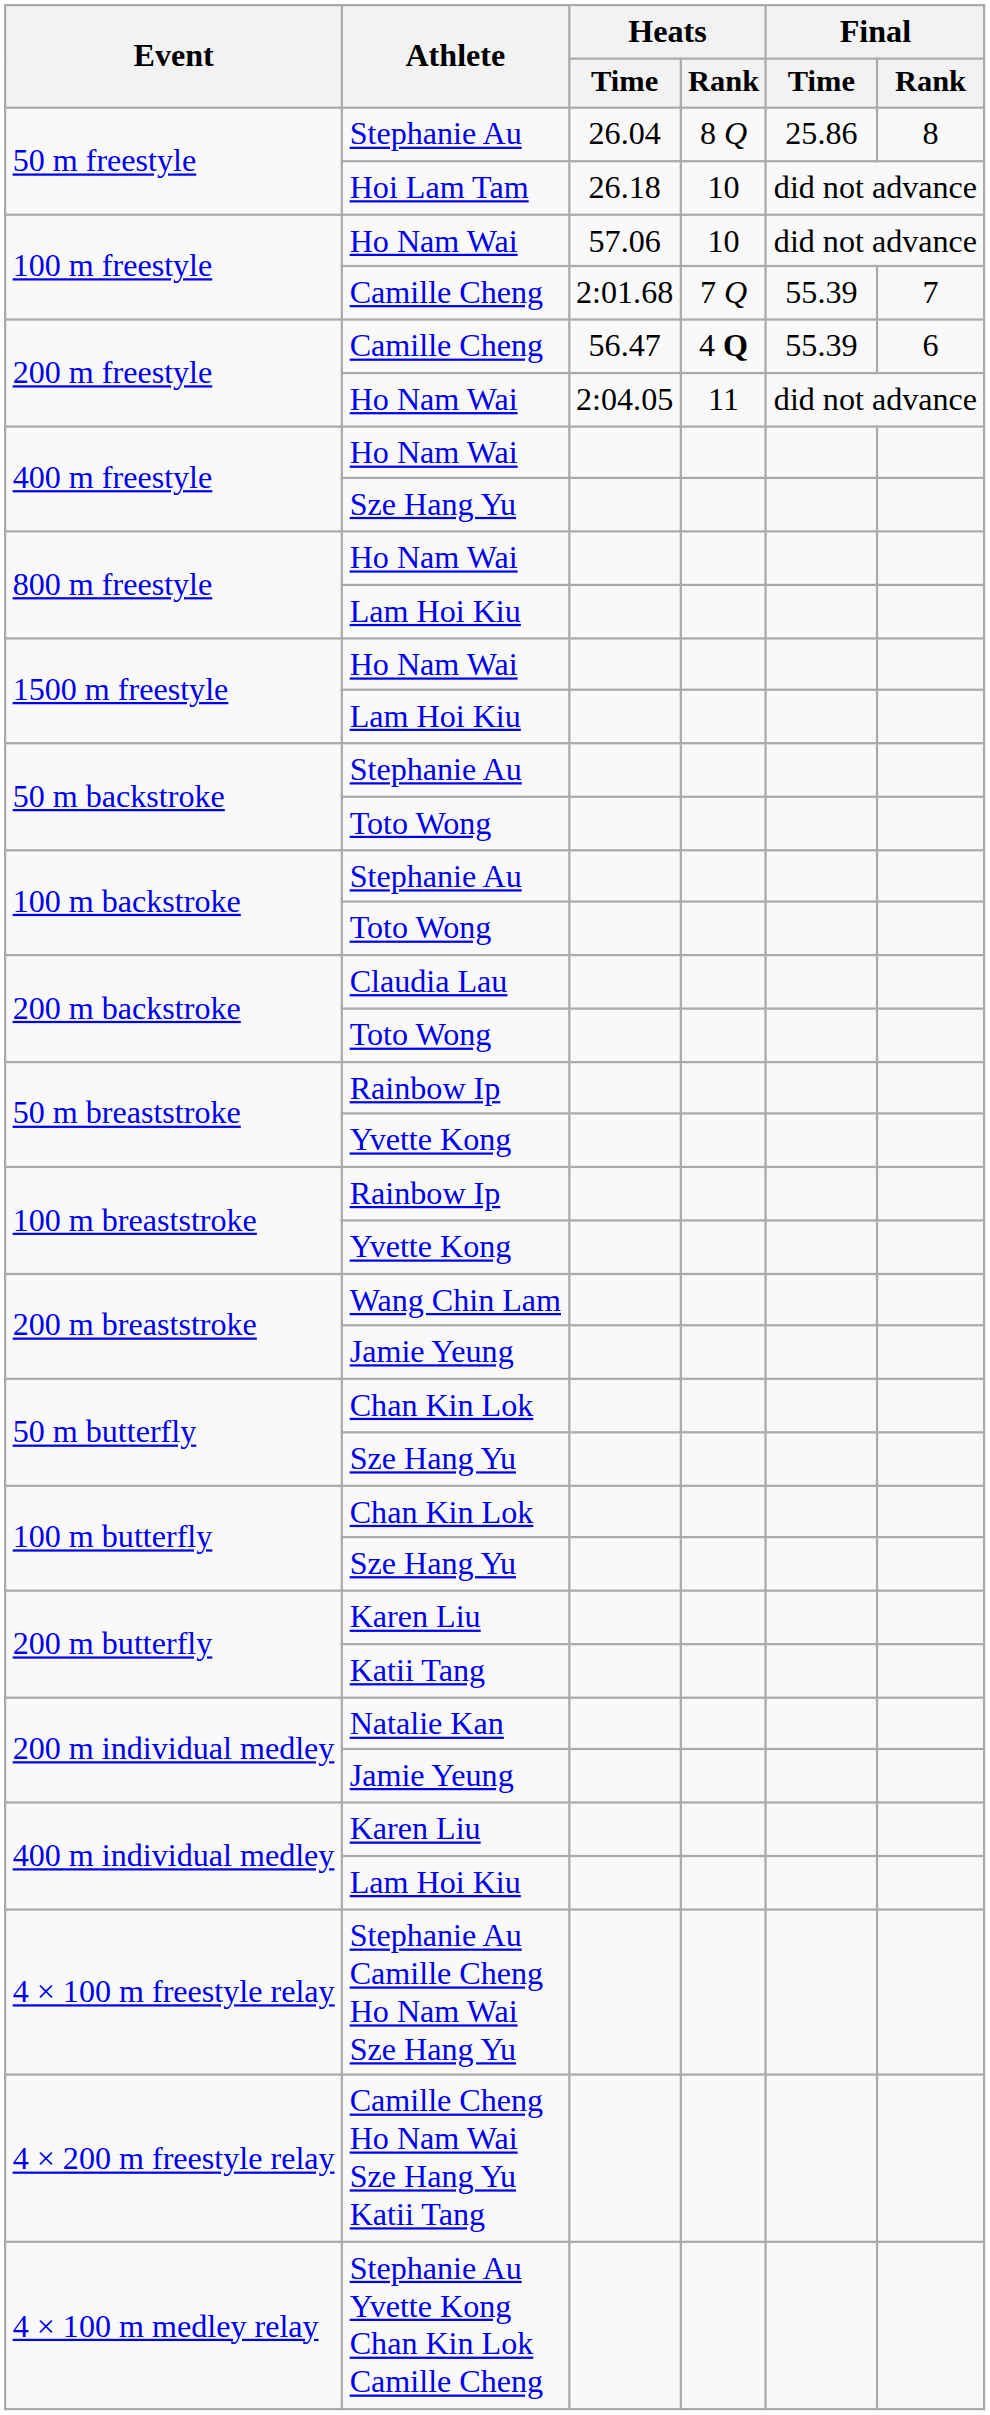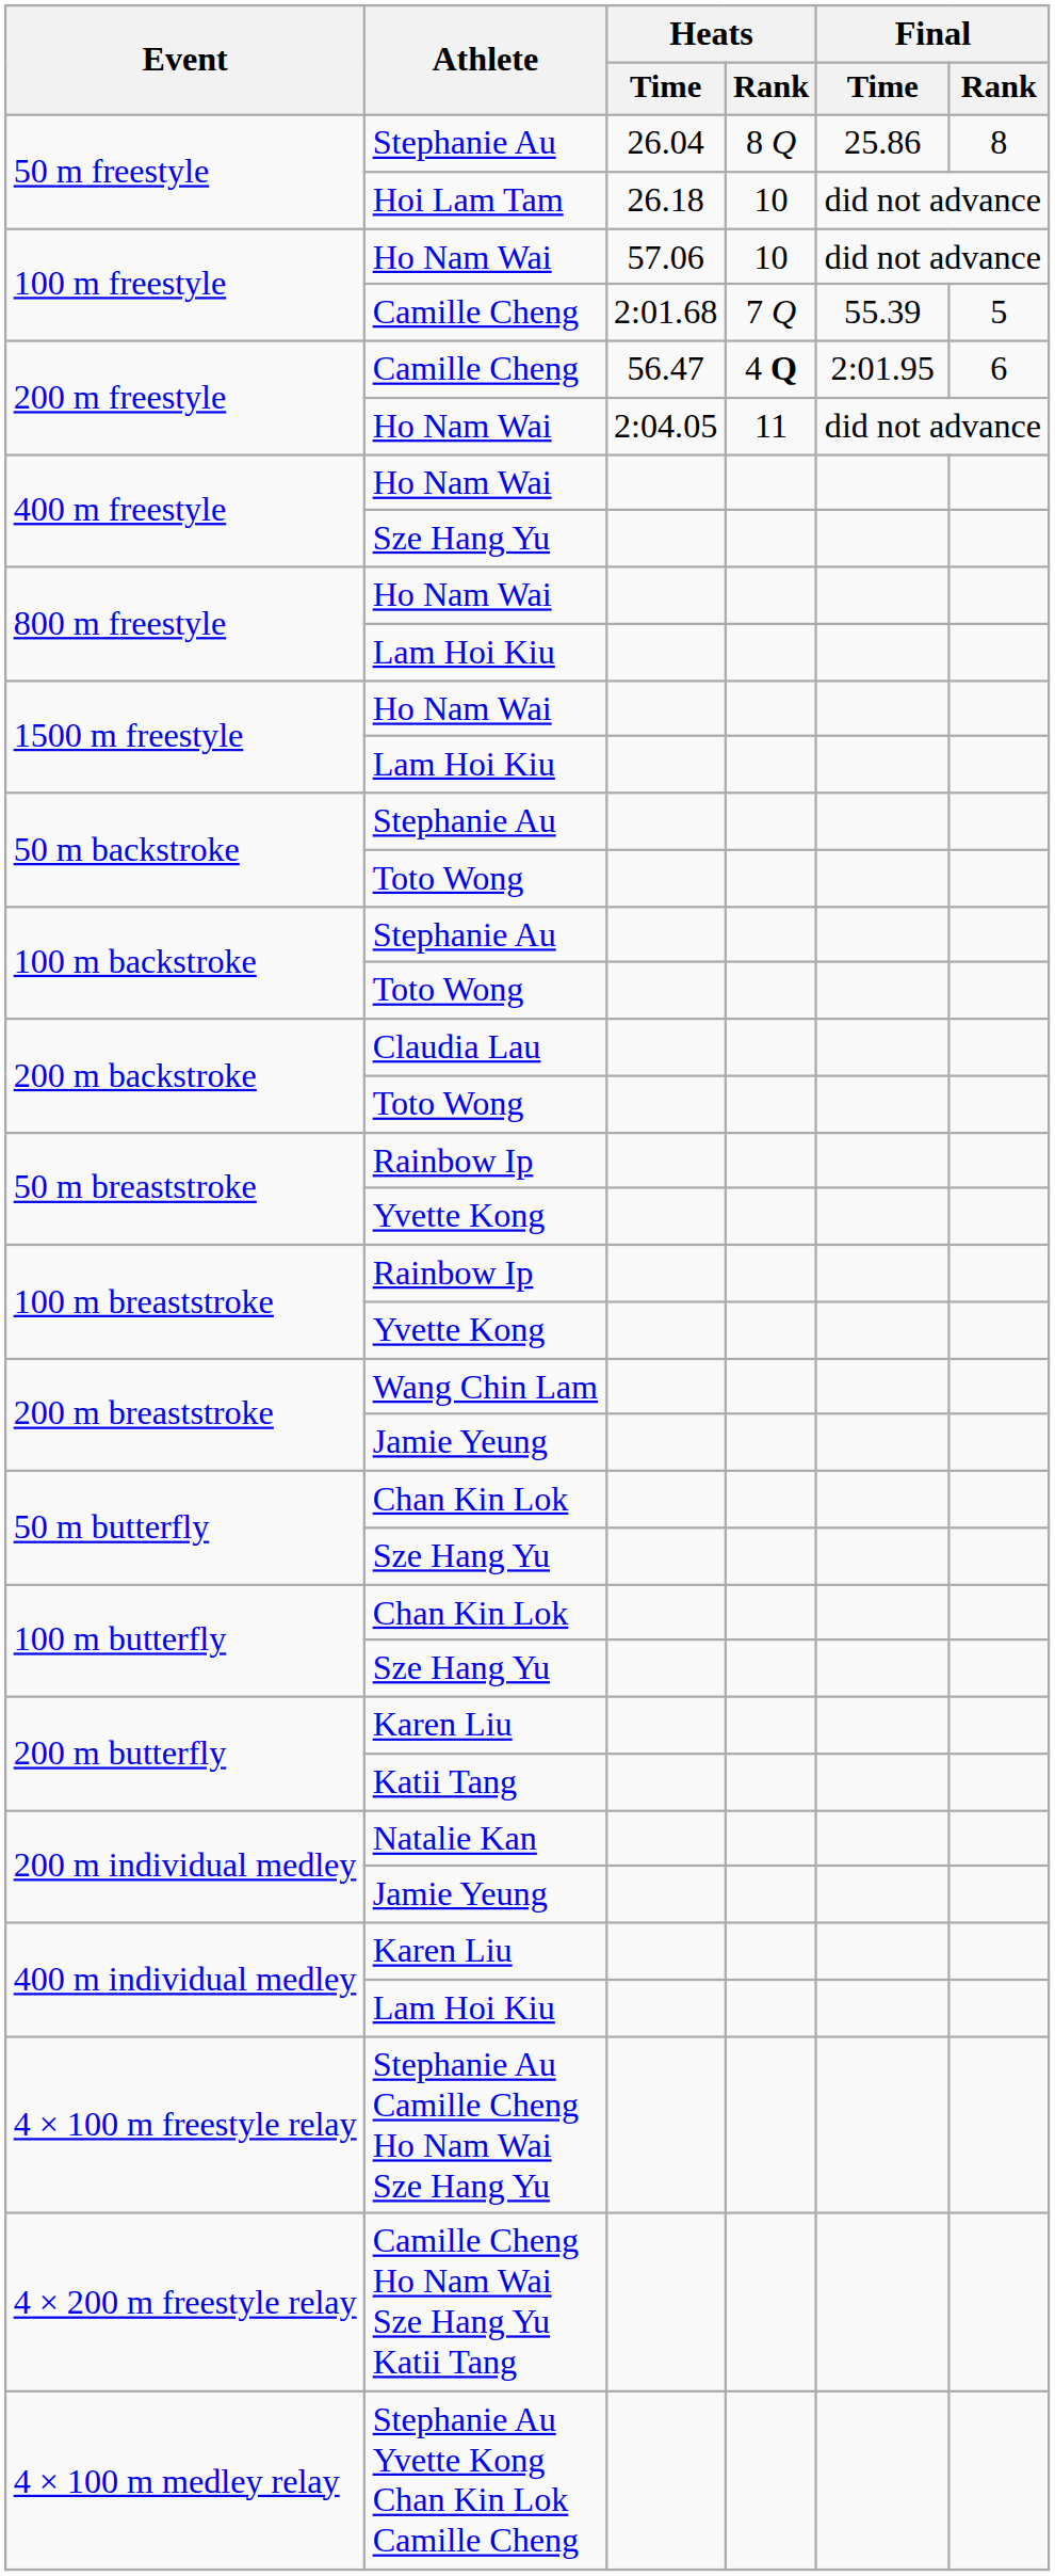100 m freestyle / Camille Cheng | Final / Rank: 7 -> 5
200 m freestyle / Camille Cheng | Final / Time: 55.39 -> 2:01.95
